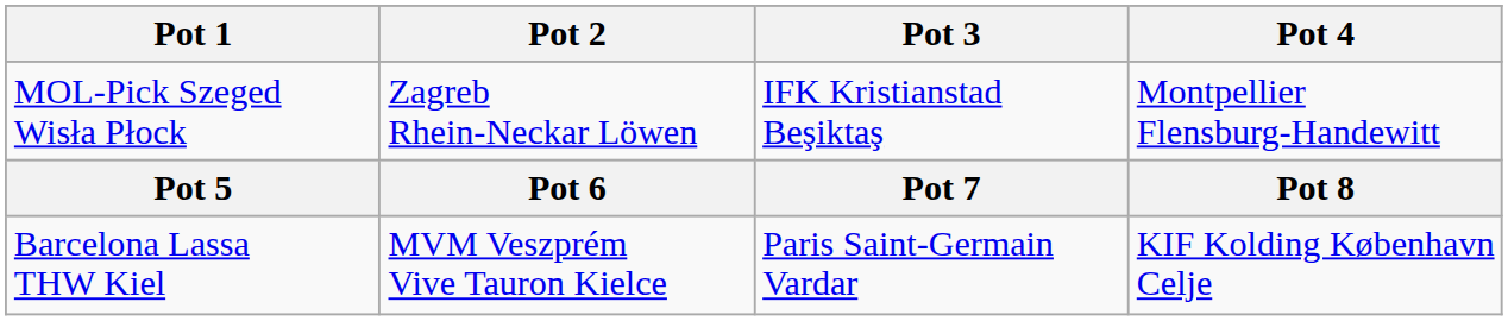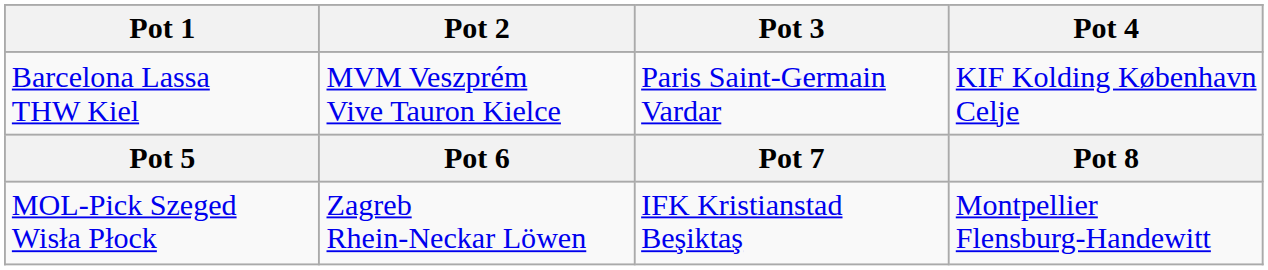rows swapped: Barcelona Lassa THW Kiel <-> MOL-Pick Szeged Wisła Płock
